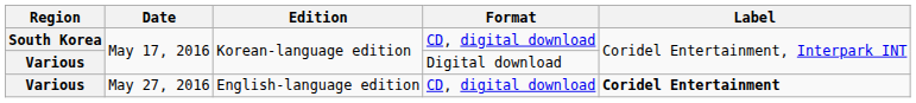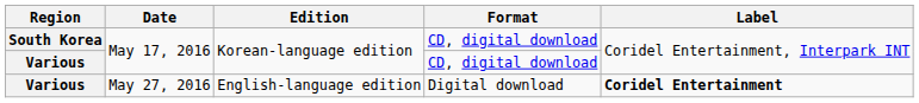Various / May 17, 2016 | Format: Digital download -> CD, digital download
Various / May 27, 2016 | Format: CD, digital download -> Digital download
